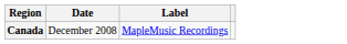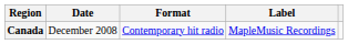+ column: Format | Contemporary hit radio
